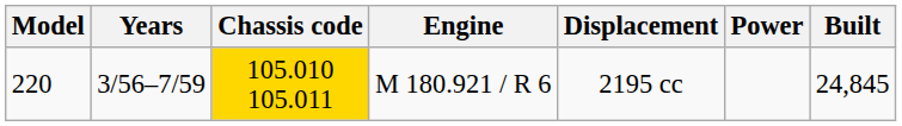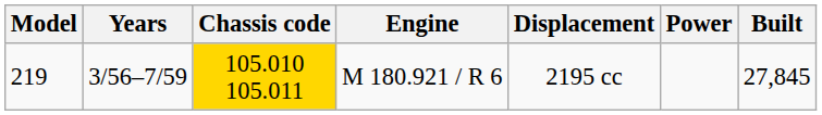M 180.921 / R 6 | Model: 220 -> 219
M 180.921 / R 6 | Built: 24,845 -> 27,845
